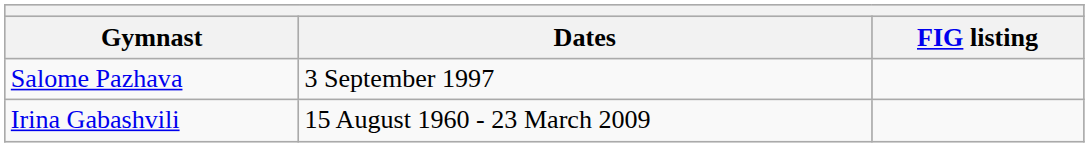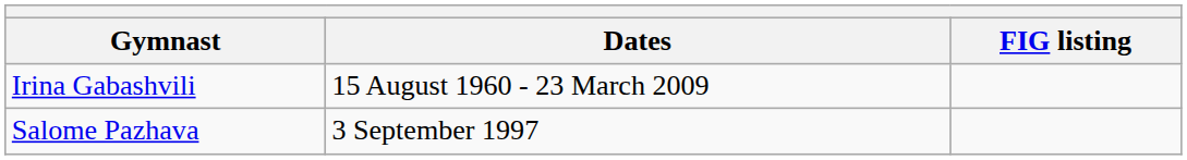rows swapped: Irina Gabashvili <-> Salome Pazhava
